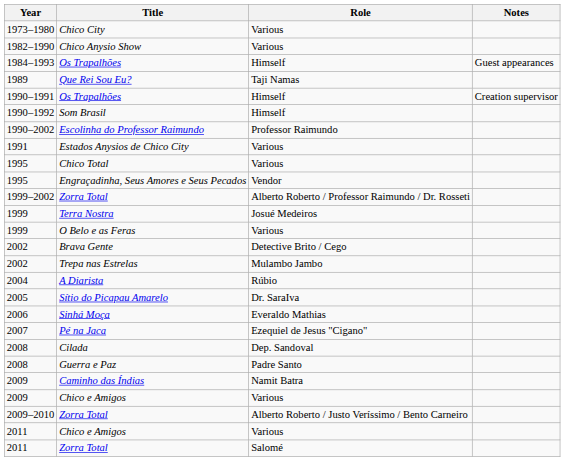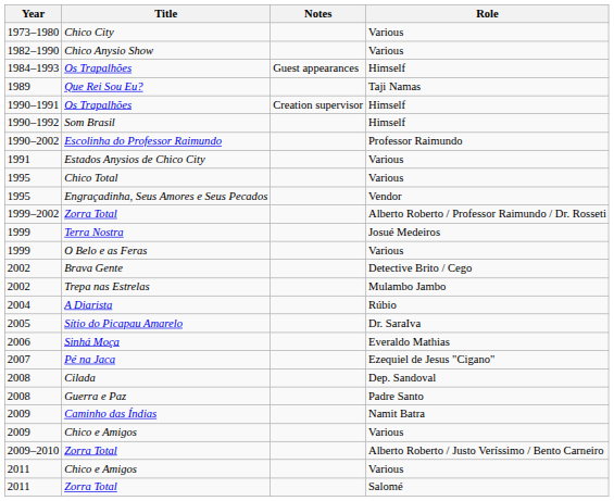columns swapped: Role <-> Notes
